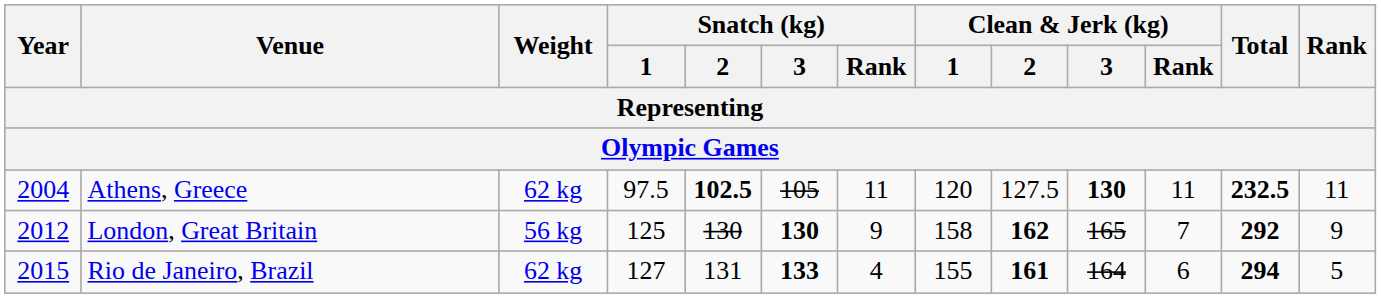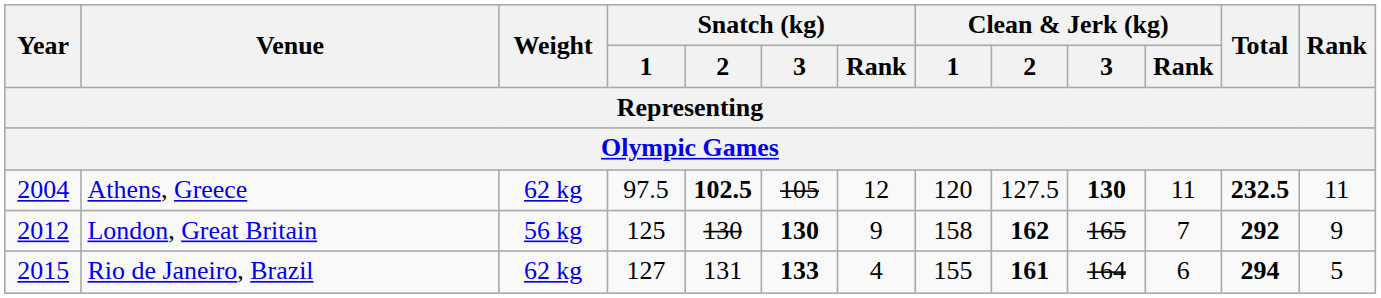Athens, Greece | Snatch (kg) / Rank: 11 -> 12
